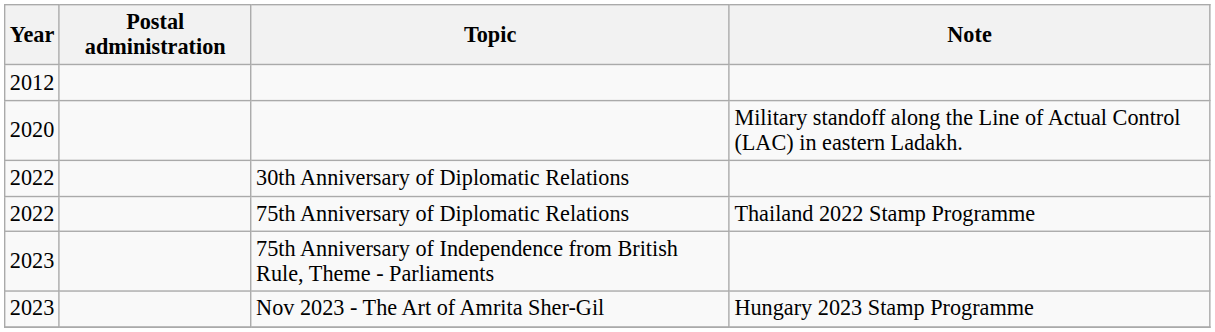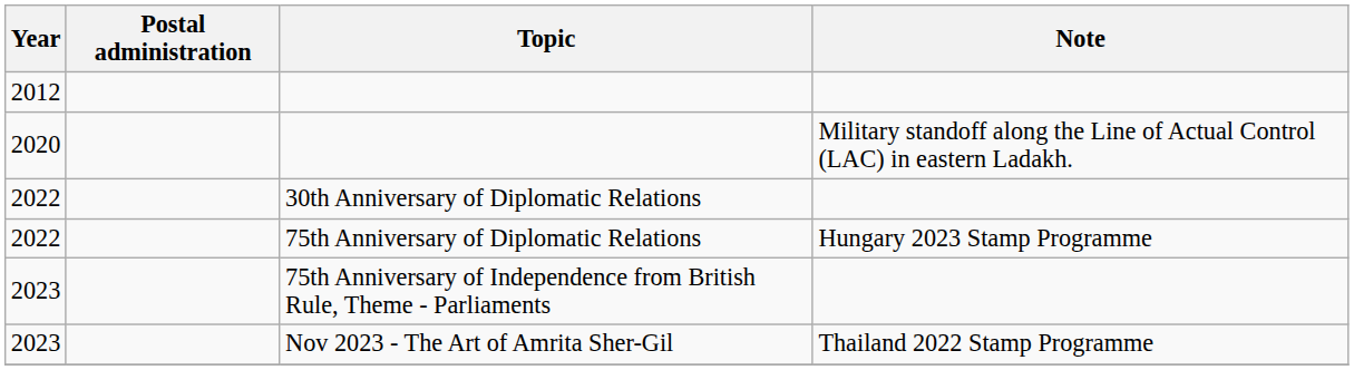75th Anniversary of Diplomatic Relations | Note: Thailand 2022 Stamp Programme -> Hungary 2023 Stamp Programme
Nov 2023 - The Art of Amrita Sher-Gil | Note: Hungary 2023 Stamp Programme -> Thailand 2022 Stamp Programme
